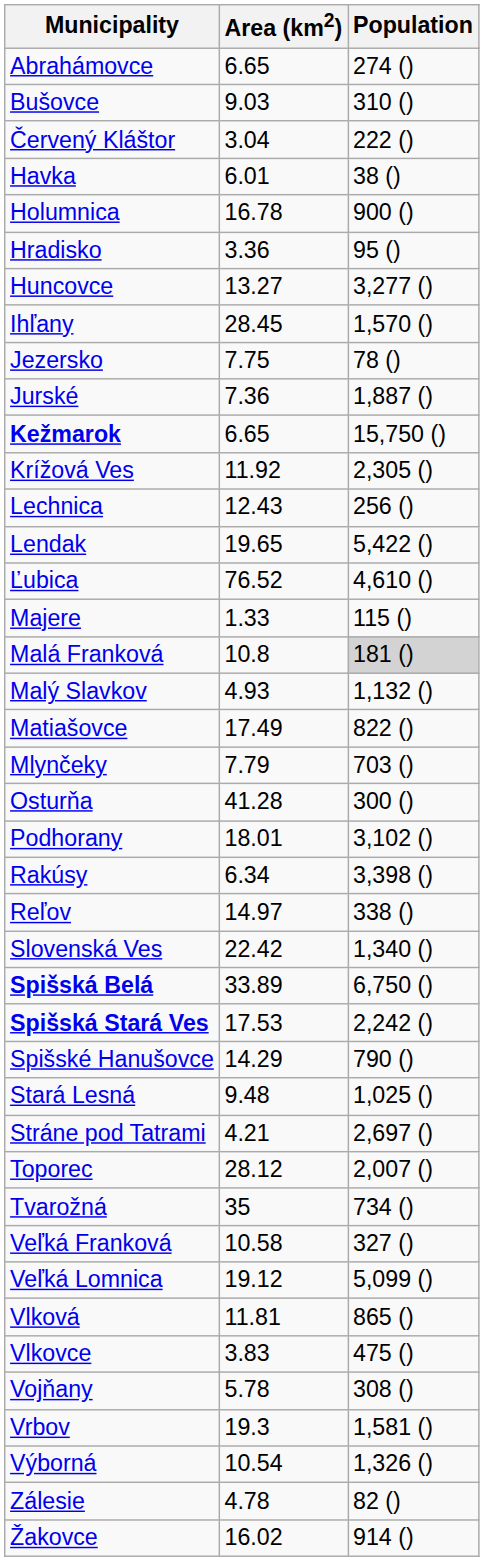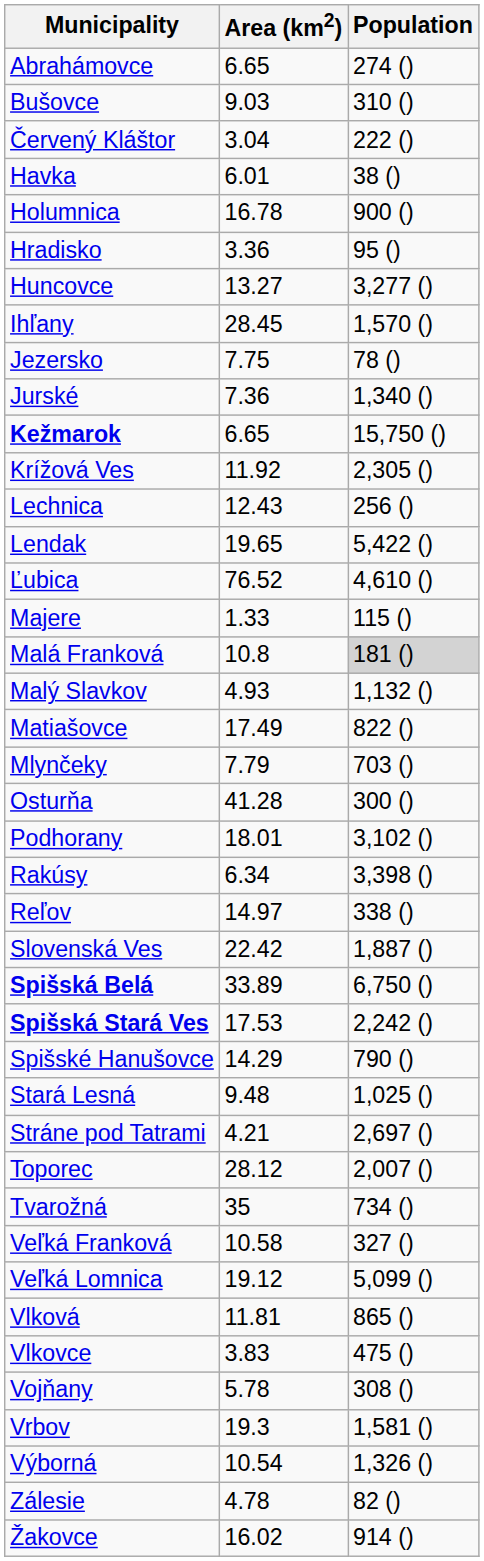Jurské | Population: 1,887 () -> 1,340 ()
Slovenská Ves | Population: 1,340 () -> 1,887 ()
